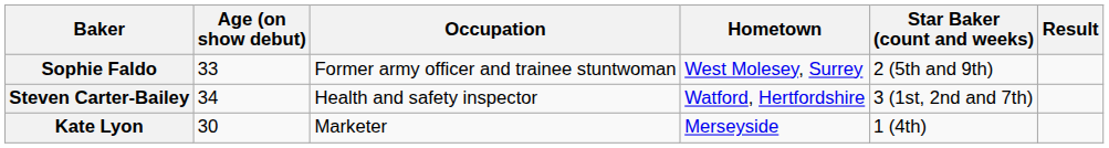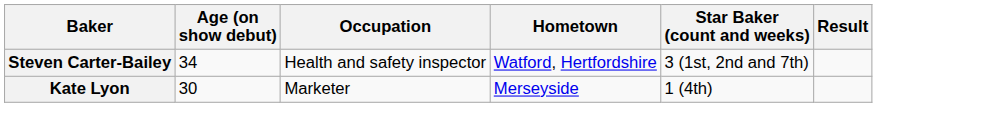- row: Sophie Faldo | 33 | Former army officer and trainee stuntwoman | West Molesey, Surrey | 2 (5th and 9th)
